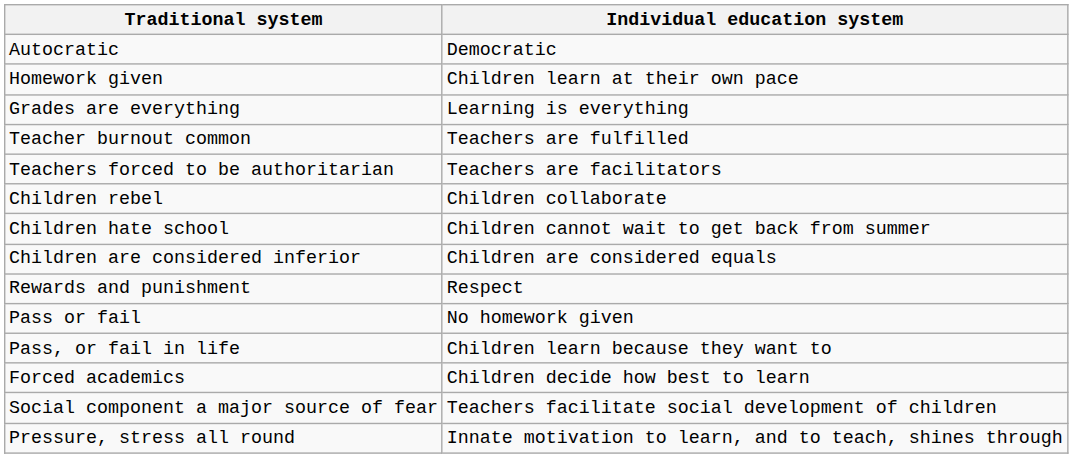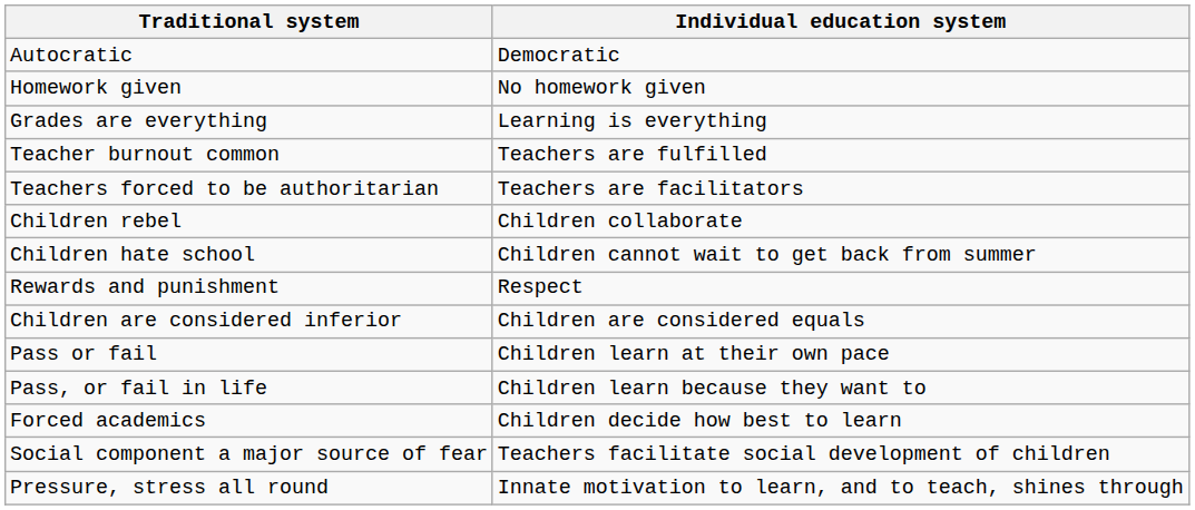Homework given | Individual education system: Children learn at their own pace -> No homework given
rows swapped: Children are considered inferior <-> Rewards and punishment
Pass or fail | Individual education system: No homework given -> Children learn at their own pace
